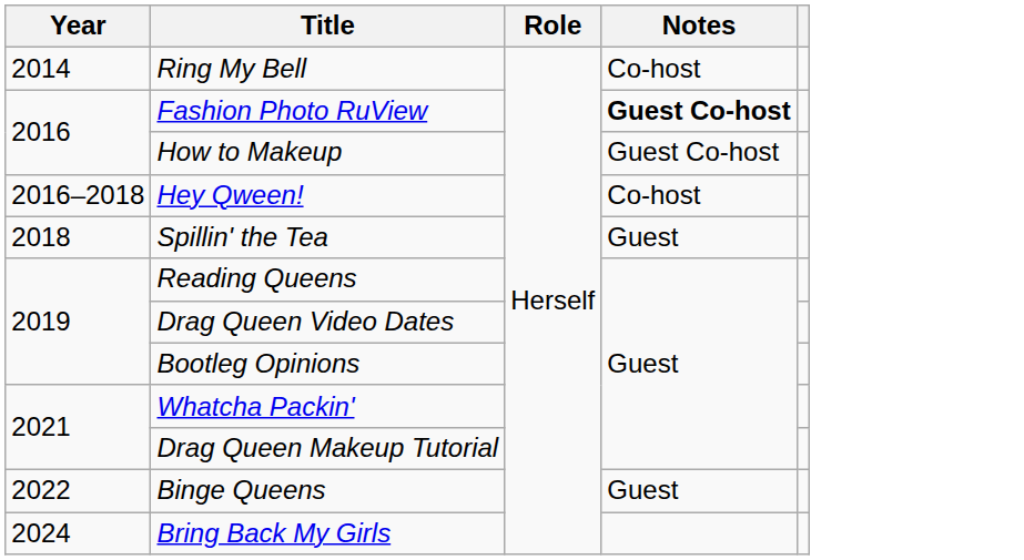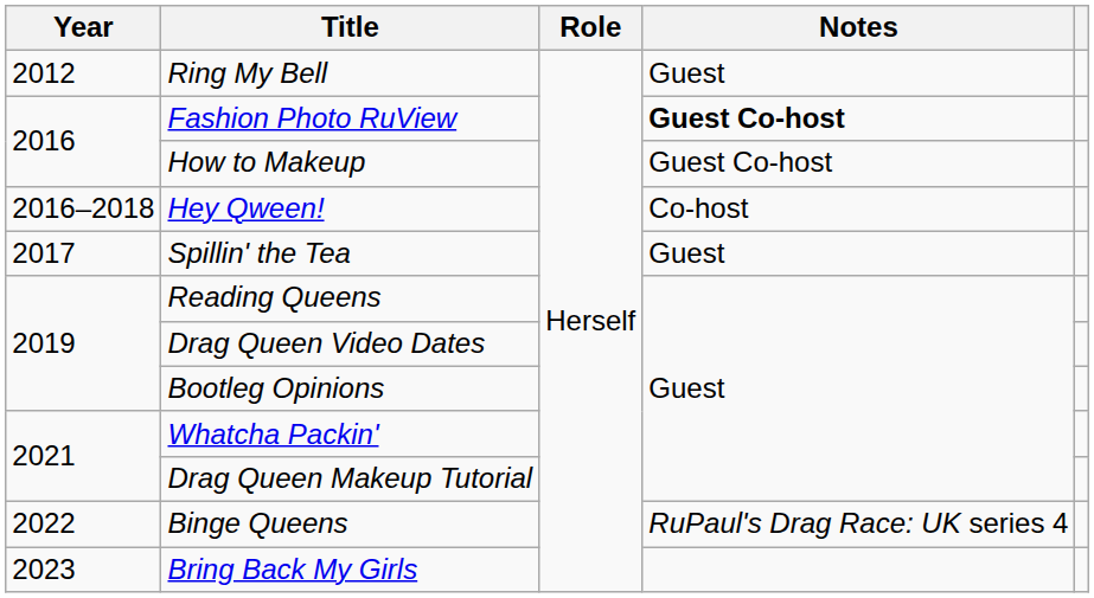Ring My Bell | Year: 2014 -> 2012
Ring My Bell | Notes: Co-host -> Guest
Spillin' the Tea | Year: 2018 -> 2017
Binge Queens | Notes: Guest -> RuPaul's Drag Race: UK series 4
Bring Back My Girls | Year: 2024 -> 2023
